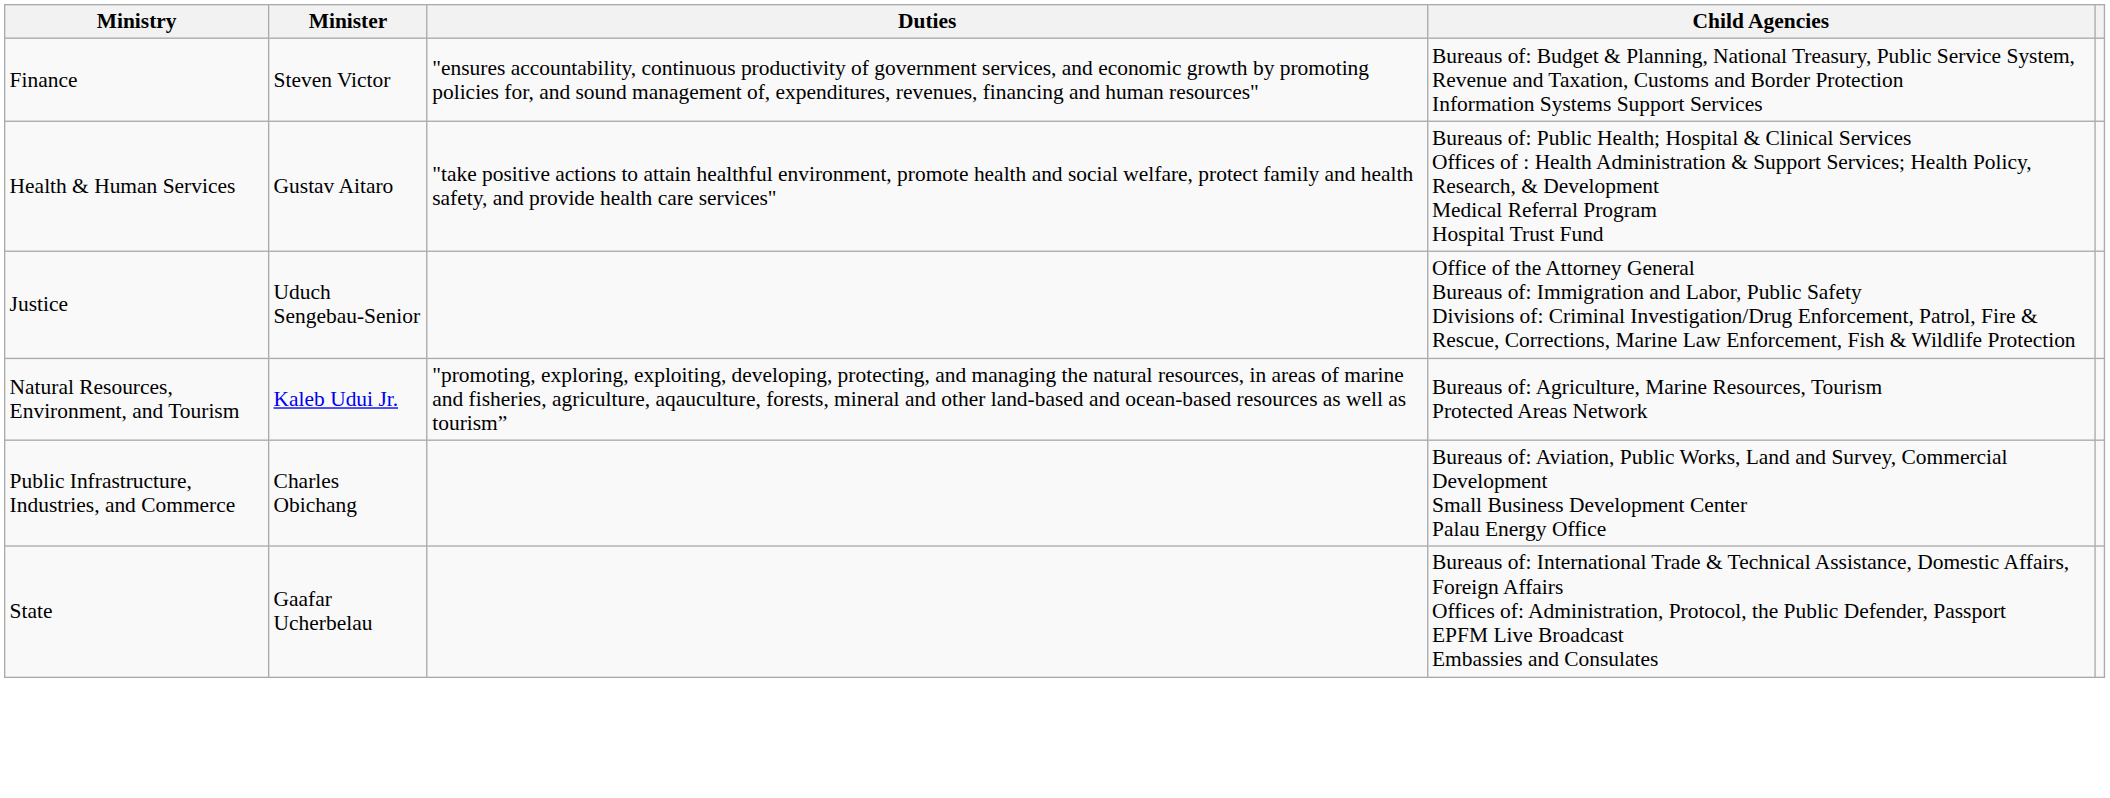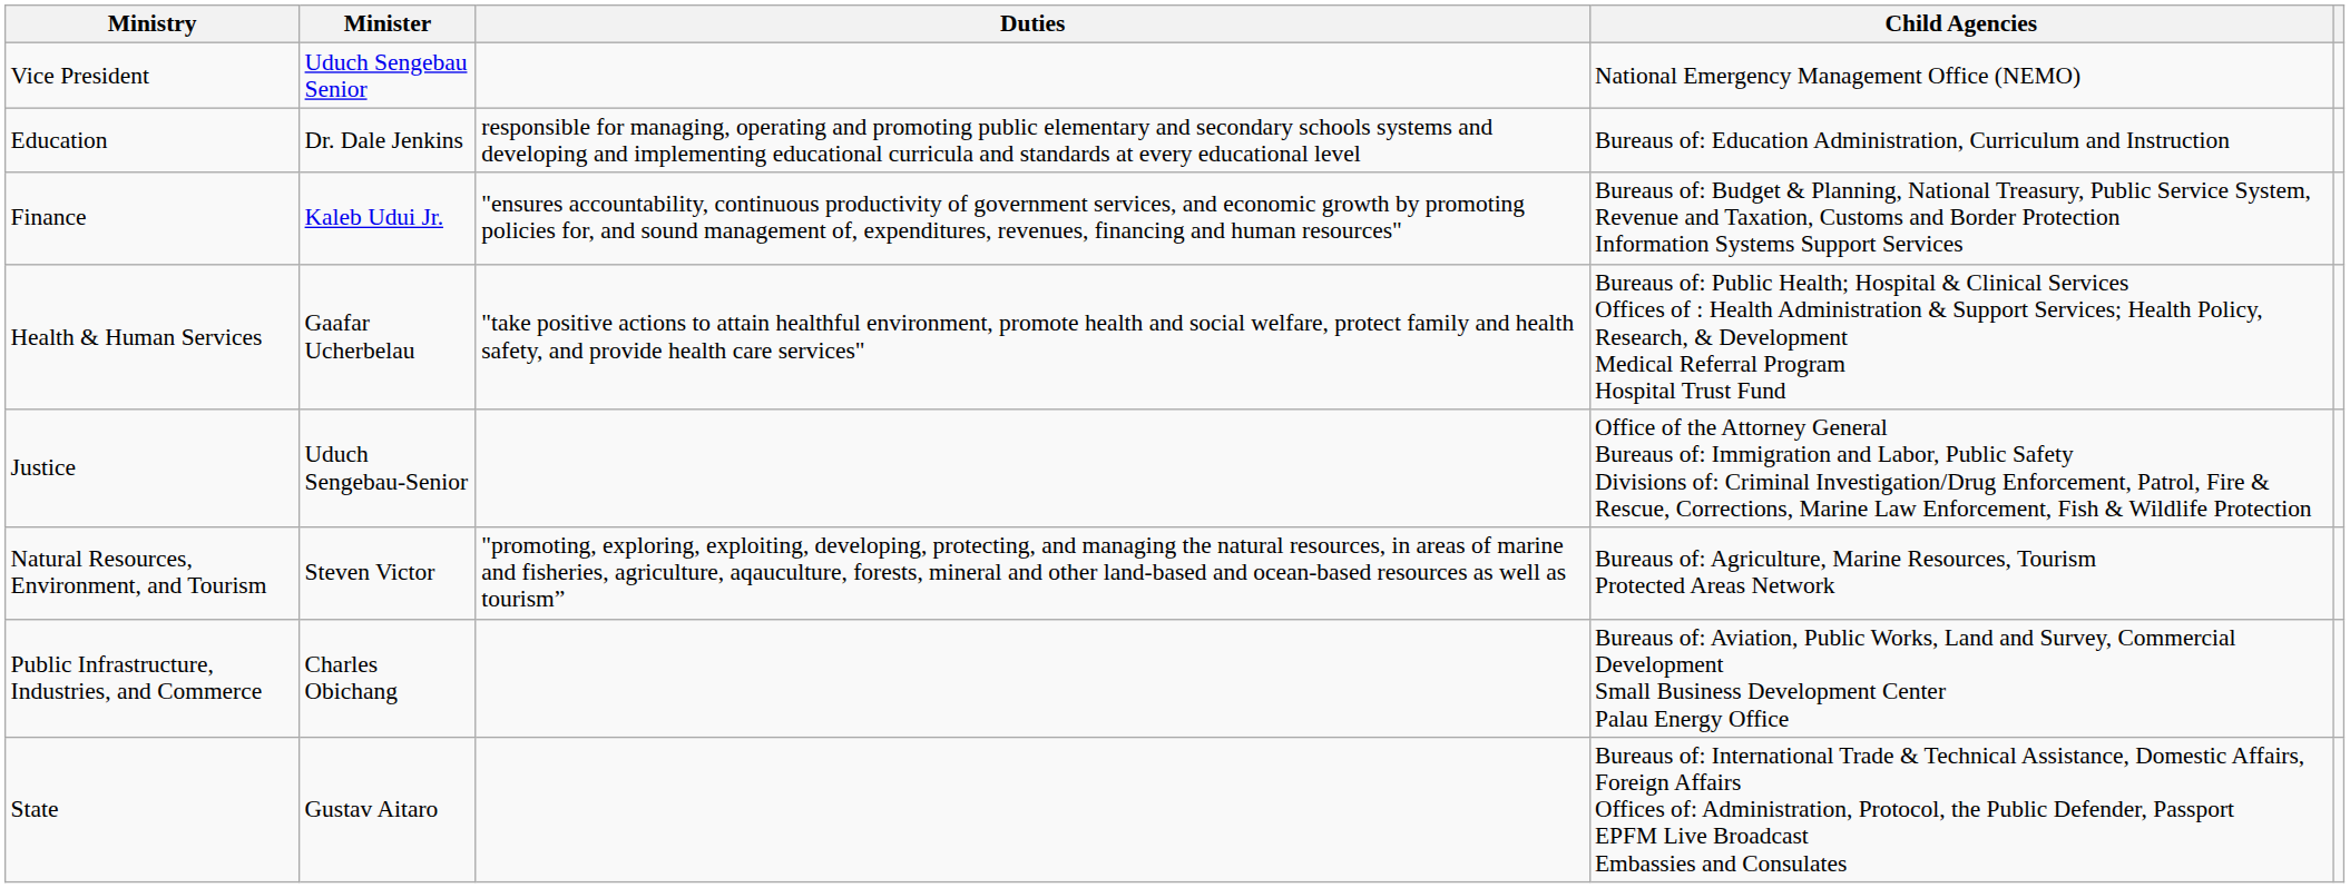+ row: Vice President | Uduch Sengebau Senior | National Emergency Management Office (NEMO)
+ row: Education | Dr. Dale Jenkins | responsible for managing, operating and promoting public elementary and secondary schools systems and developing and implementing educational curricula and standards at every educational level | Bureaus of: Education Administration, Curriculum and Instruction
Finance | Minister: Steven Victor -> Kaleb Udui Jr.
Health & Human Services | Minister: Gustav Aitaro -> Gaafar Ucherbelau
Natural Resources, Environment, and Tourism | Minister: Kaleb Udui Jr. -> Steven Victor
State | Minister: Gaafar Ucherbelau -> Gustav Aitaro
